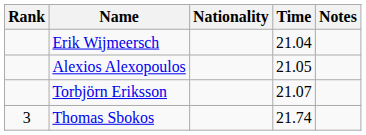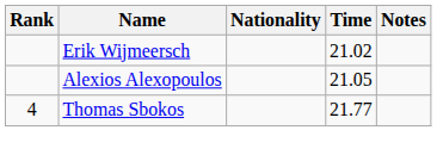Erik Wijmeersch | Time: 21.04 -> 21.02
- row: Torbjörn Eriksson | 21.07
Thomas Sbokos | Rank: 3 -> 4
Thomas Sbokos | Time: 21.74 -> 21.77
